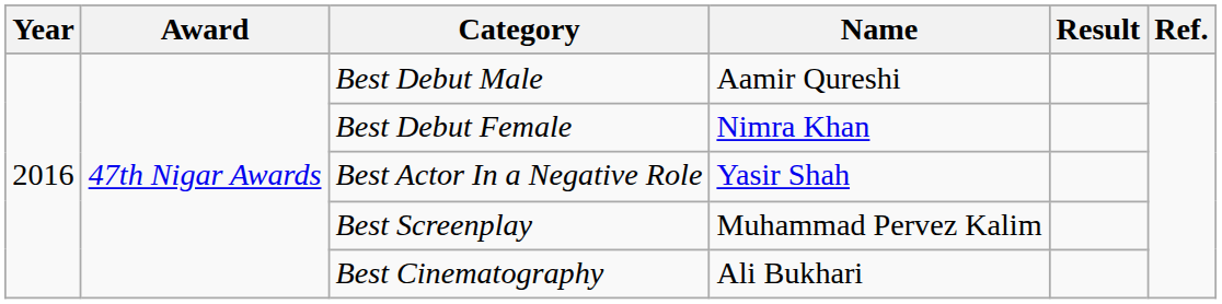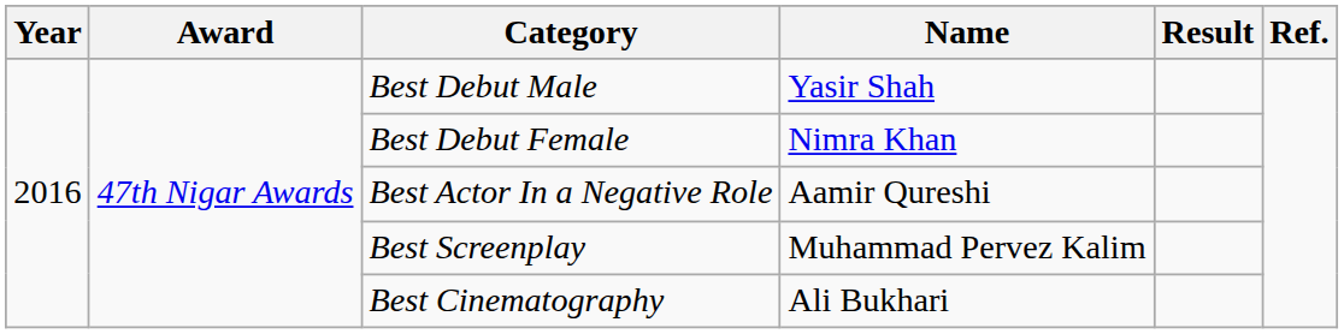Best Debut Male | Name: Aamir Qureshi -> Yasir Shah
Best Actor In a Negative Role | Name: Yasir Shah -> Aamir Qureshi
